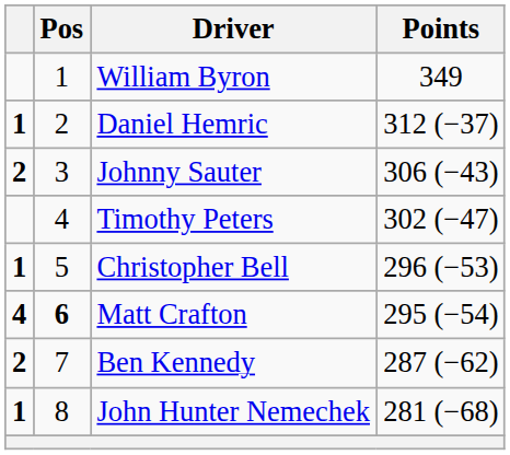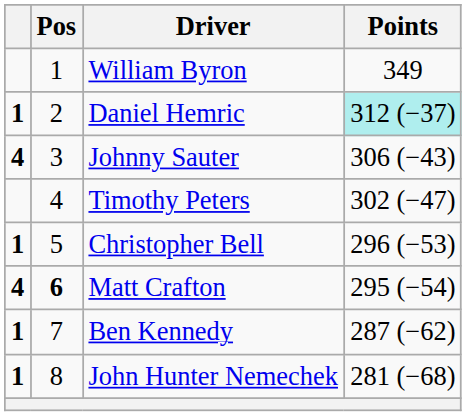Daniel Hemric | Points: no background -> paleturquoise background
Johnny Sauter | column 1: 2 -> 4
Ben Kennedy | column 1: 2 -> 1
